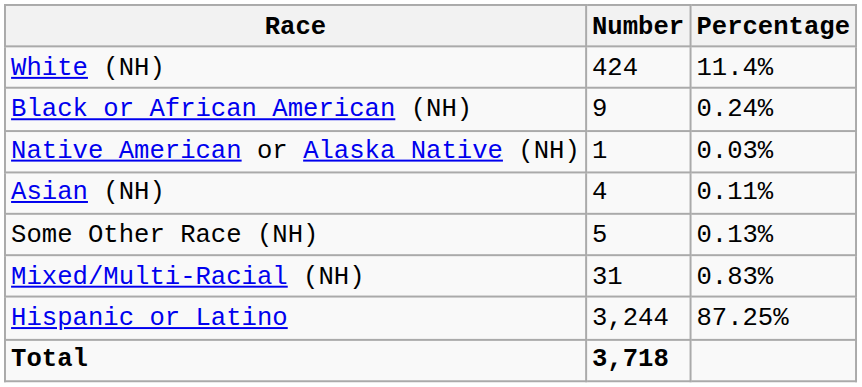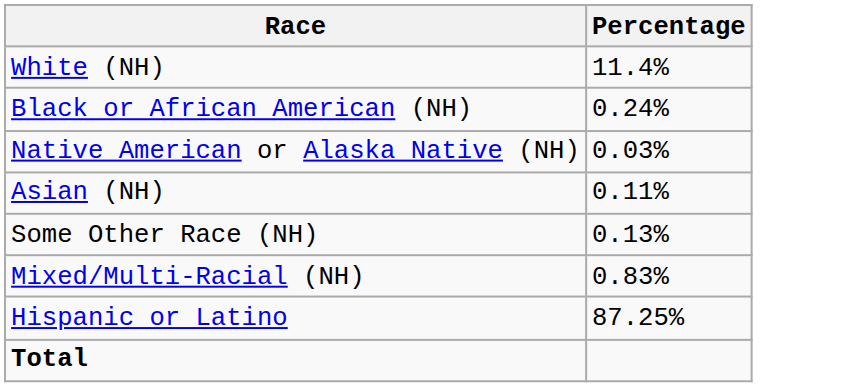- column: Number | 424 | 9 | 1 | 4 | 5 | 31 | 3,244 | 3,718
